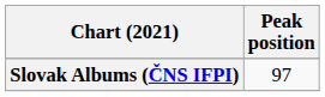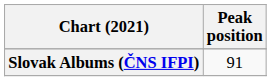Slovak Albums (ČNS IFPI) | Peak position: 97 -> 91
